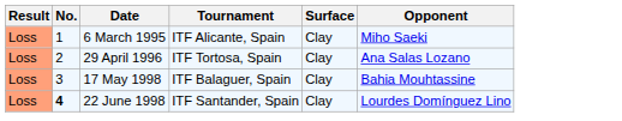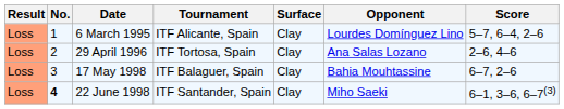+ column: Score | 5–7, 6–4, 2–6 | 2–6, 4–6 | 6–7, 2–6 | 6–1, 3–6, 6–7(3)
6 March 1995 | Opponent: Miho Saeki -> Lourdes Domínguez Lino
22 June 1998 | Opponent: Lourdes Domínguez Lino -> Miho Saeki
